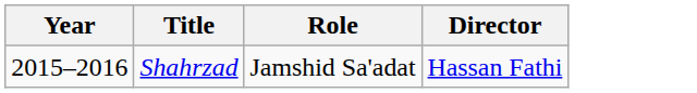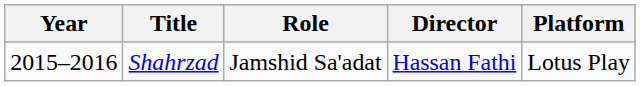+ column: Platform | Lotus Play
